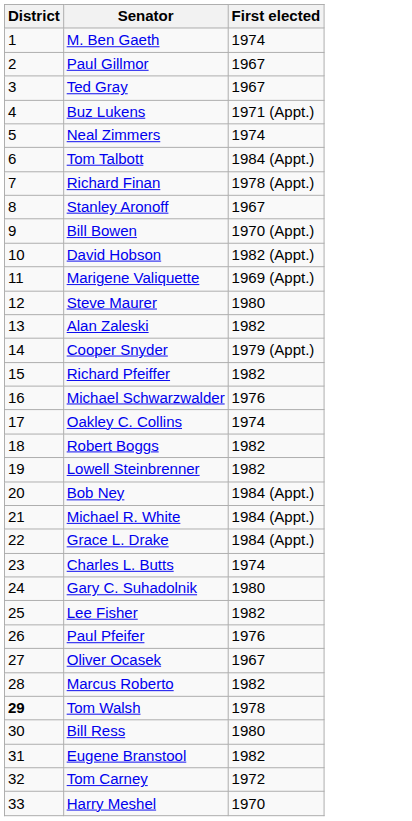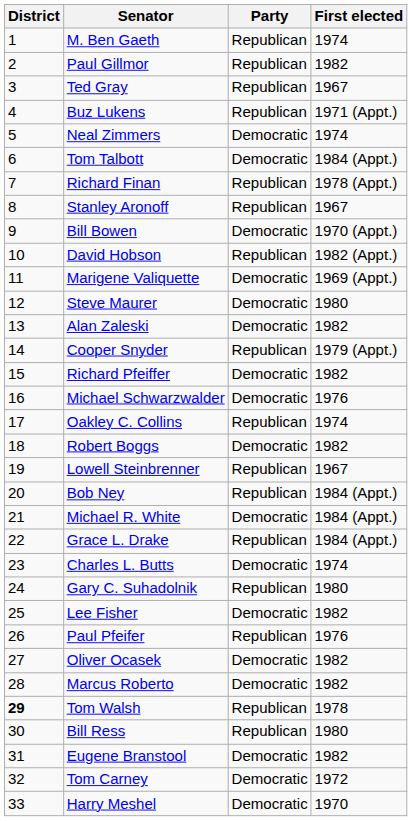+ column: Party | Republican | Republican | Republican | Republican | Democratic | Democratic | Republican | Republican | Democratic | Republican | Democratic | Democratic | Democratic | Republican | Democratic | Democratic | Republican | Democratic | Republican | Republican | Democratic | Republican | Democratic | Republican | Democratic | Republican | Democratic | Democratic | Republican | Republican | Democratic | Democratic | Democratic
Paul Gillmor | First elected: 1967 -> 1982
Lowell Steinbrenner | First elected: 1982 -> 1967
Oliver Ocasek | First elected: 1967 -> 1982
